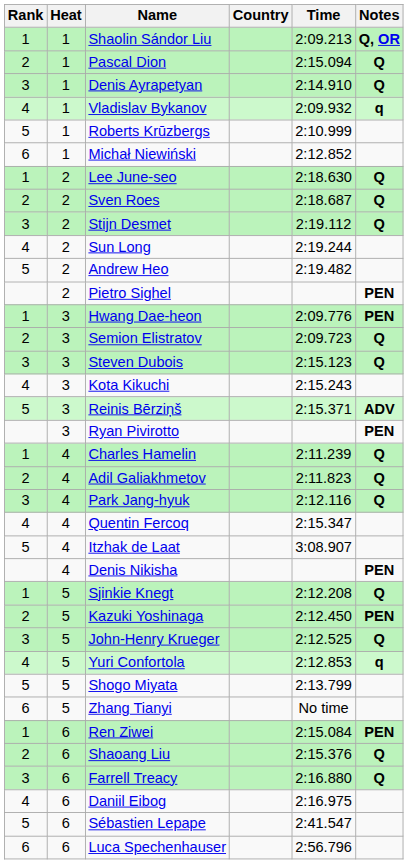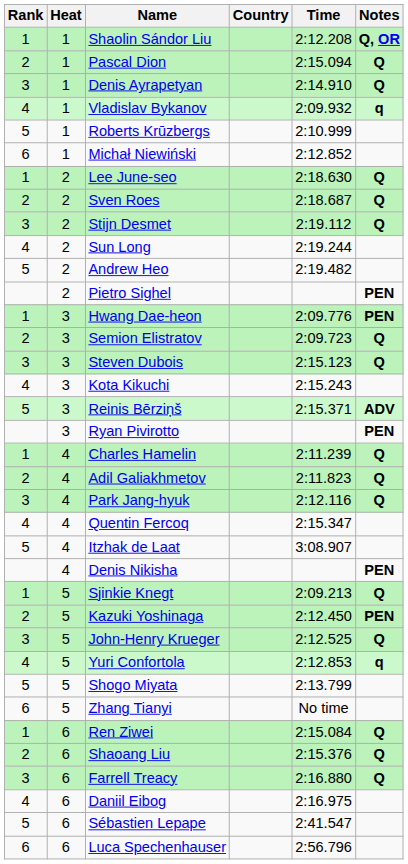Shaolin Sándor Liu | Time: 2:09.213 -> 2:12.208
Sjinkie Knegt | Time: 2:12.208 -> 2:09.213
Ren Ziwei | Notes: PEN -> Q
